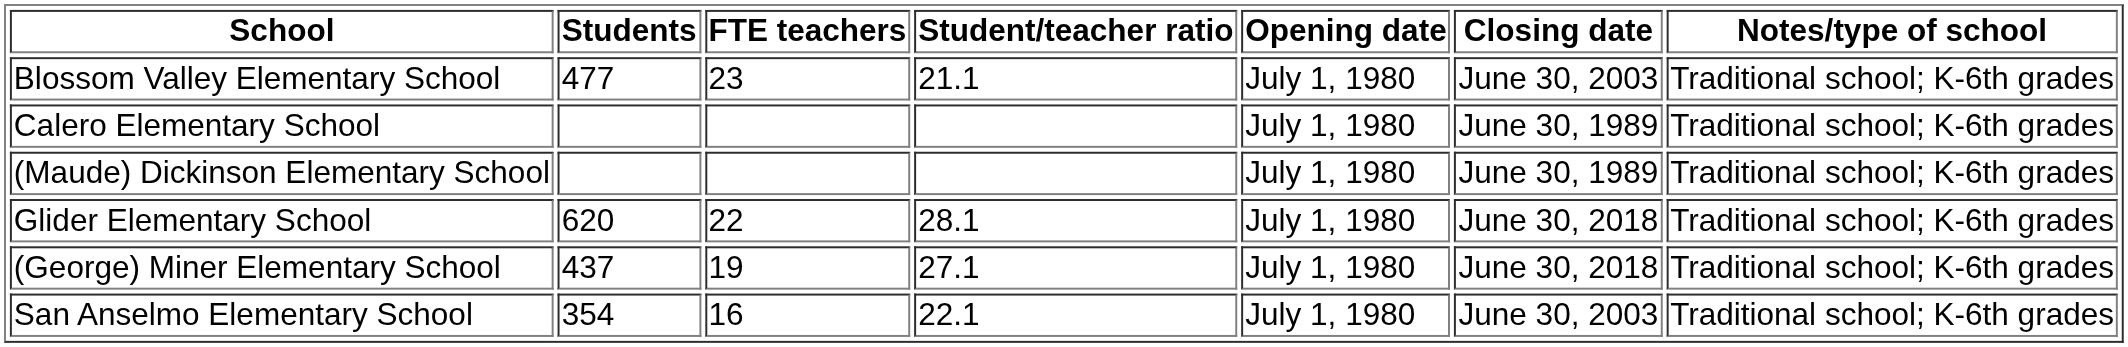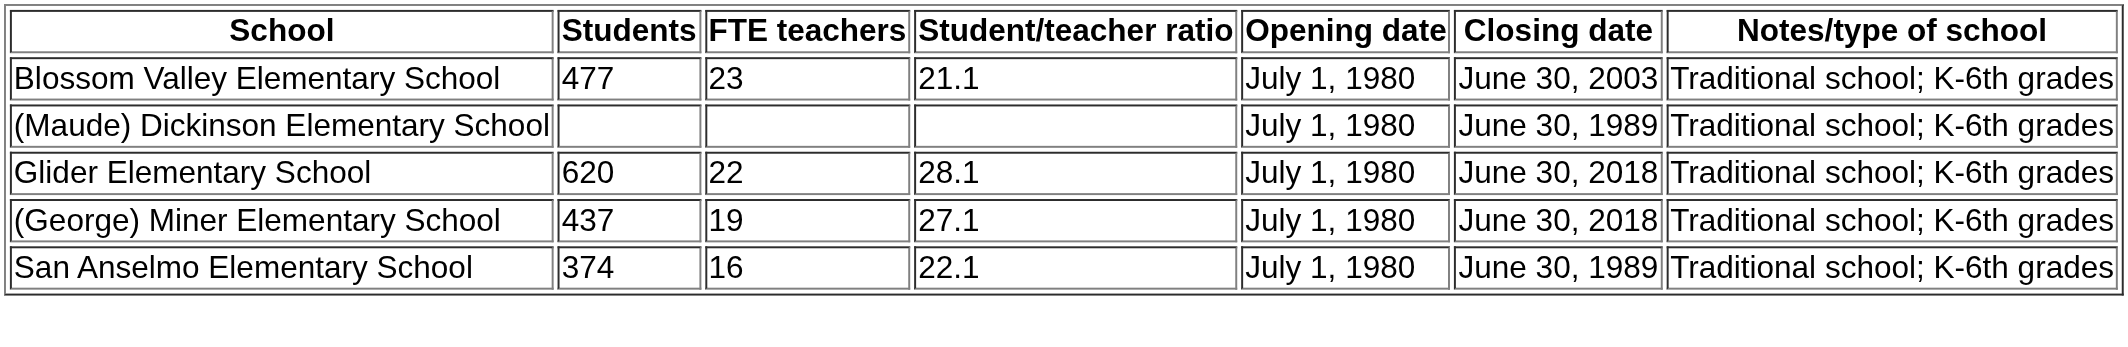- row: Calero Elementary School | July 1, 1980 | June 30, 1989 | Traditional school; K-6th grades
San Anselmo Elementary School | Students: 354 -> 374
San Anselmo Elementary School | Closing date: June 30, 2003 -> June 30, 1989
